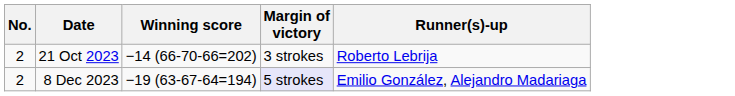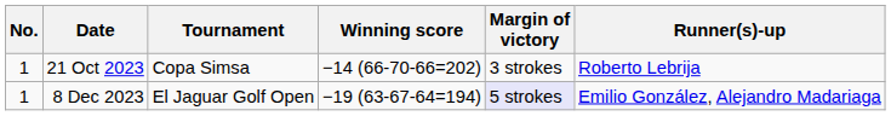+ column: Tournament | Copa Simsa | El Jaguar Golf Open
21 Oct 2023 | No.: 2 -> 1
8 Dec 2023 | No.: 2 -> 1
